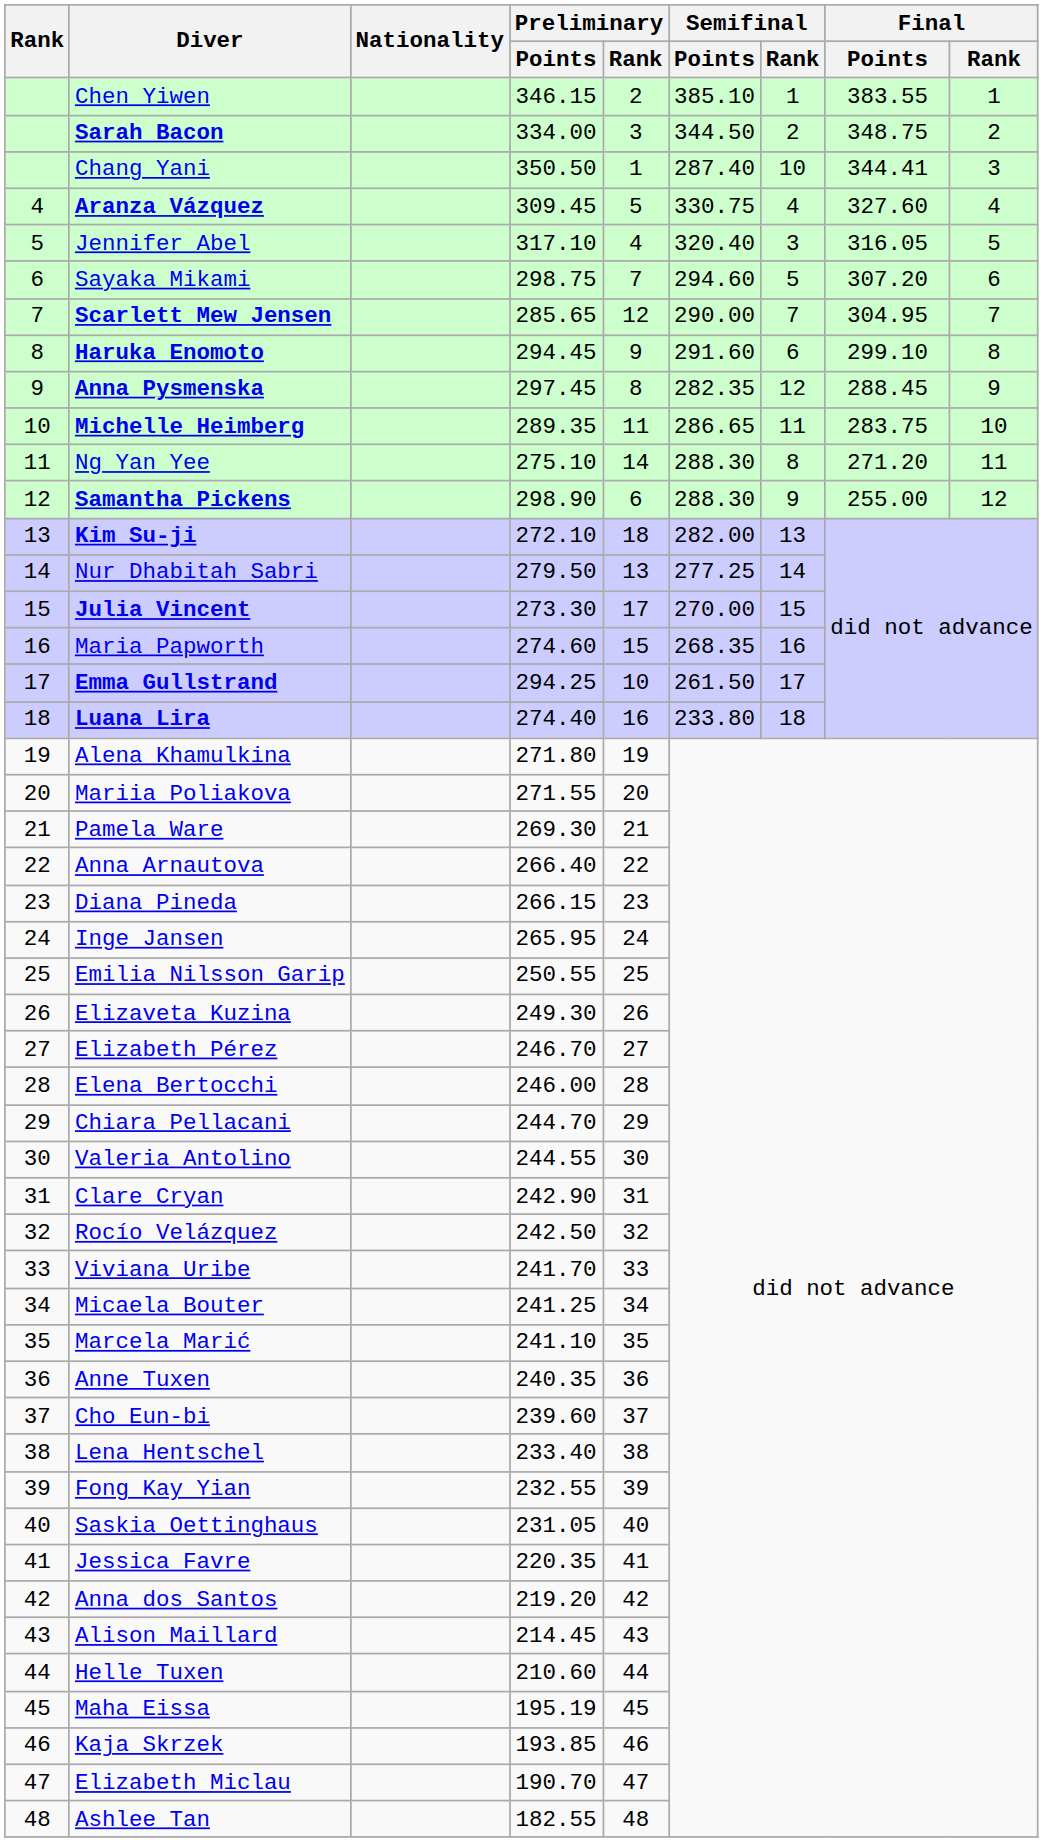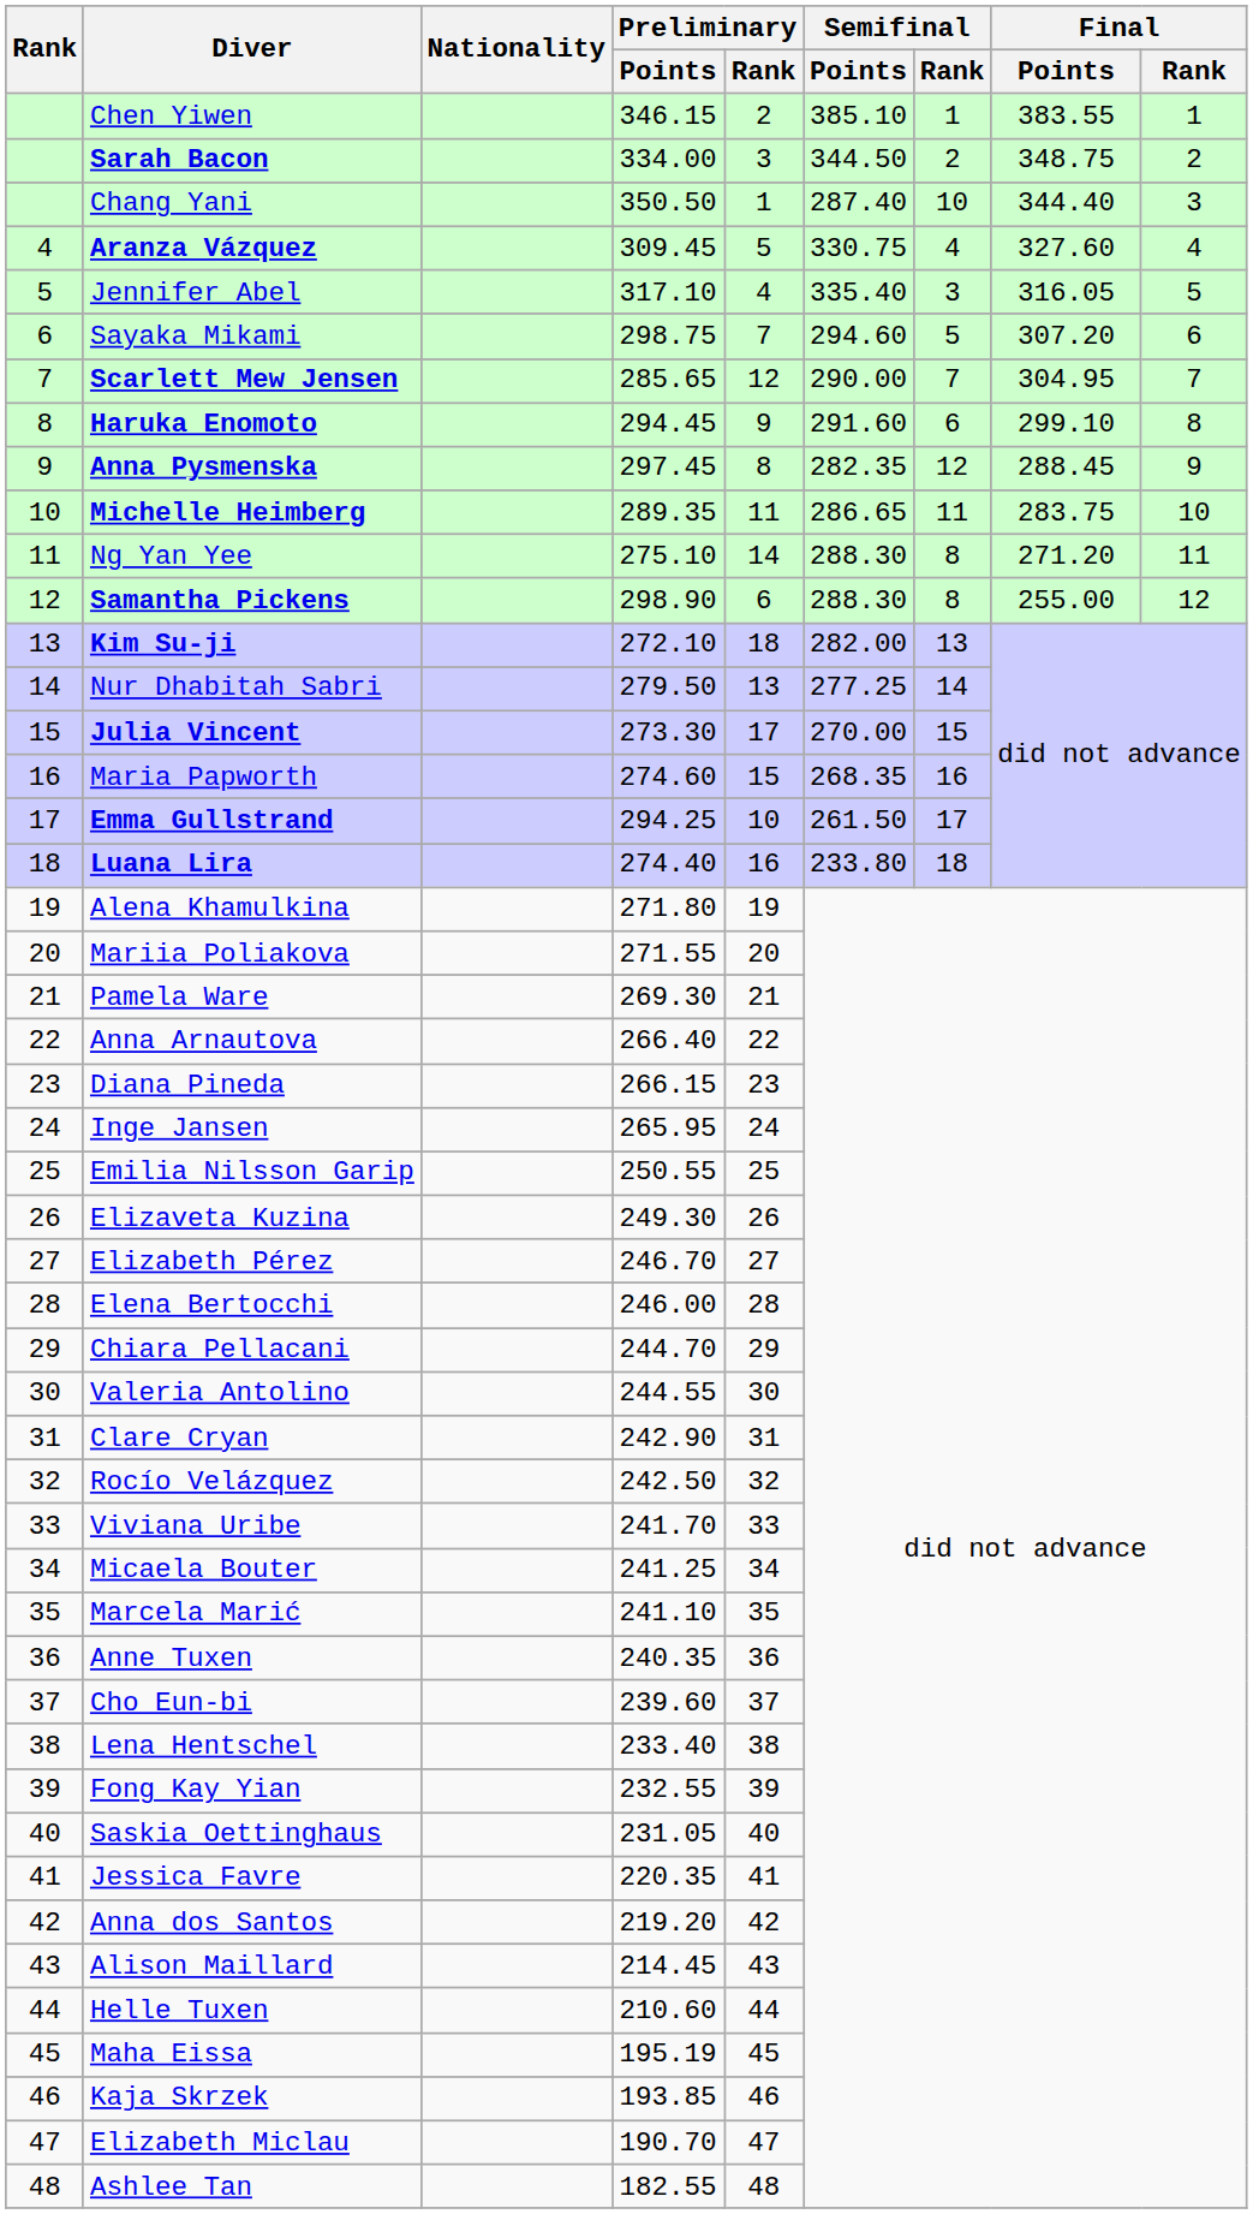Chang Yani | Final / Points: 344.41 -> 344.40
Jennifer Abel | Semifinal / Points: 320.40 -> 335.40
Samantha Pickens | Semifinal / Rank: 9 -> 8
